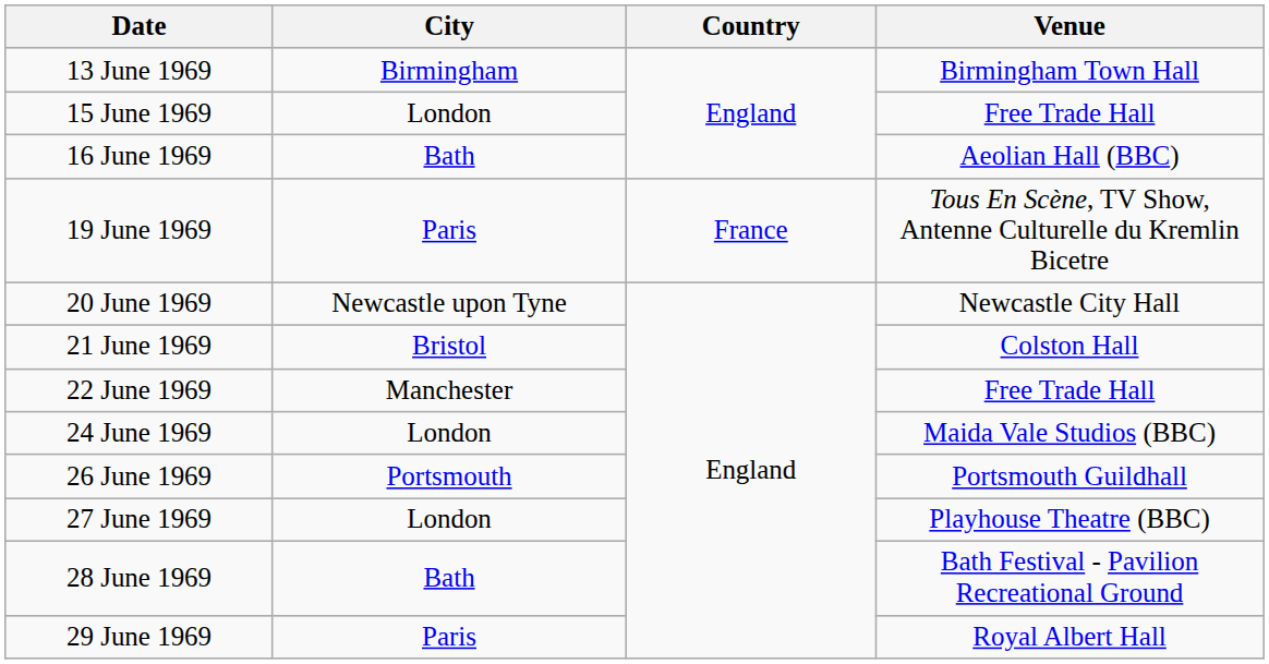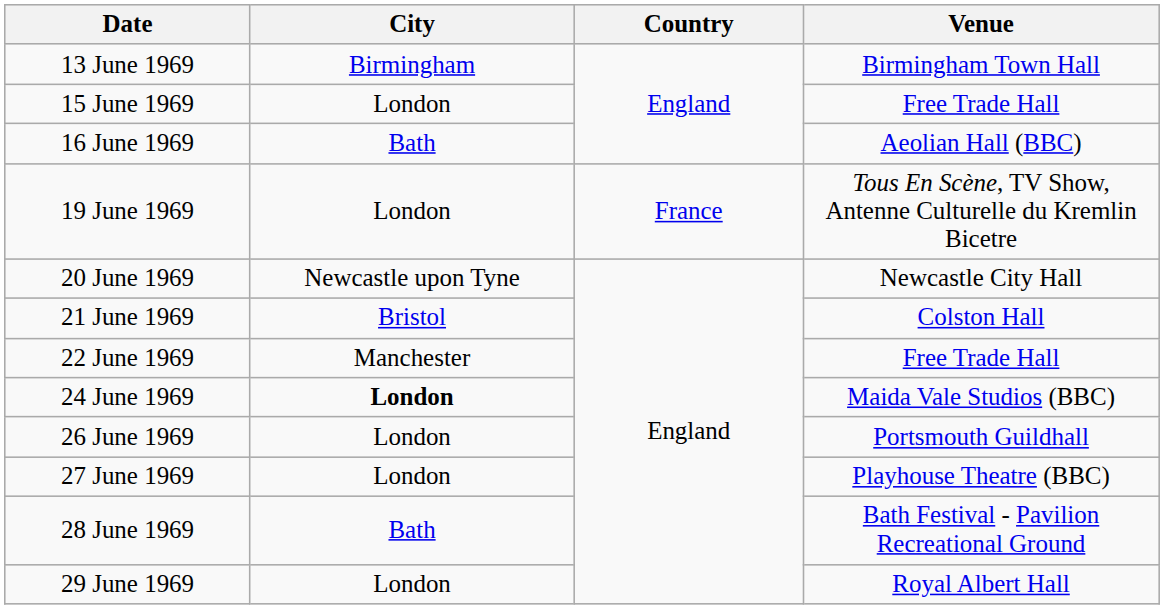19 June 1969 | City: Paris -> London
24 June 1969 | City: normal -> bold
26 June 1969 | City: Portsmouth -> London
29 June 1969 | City: Paris -> London
